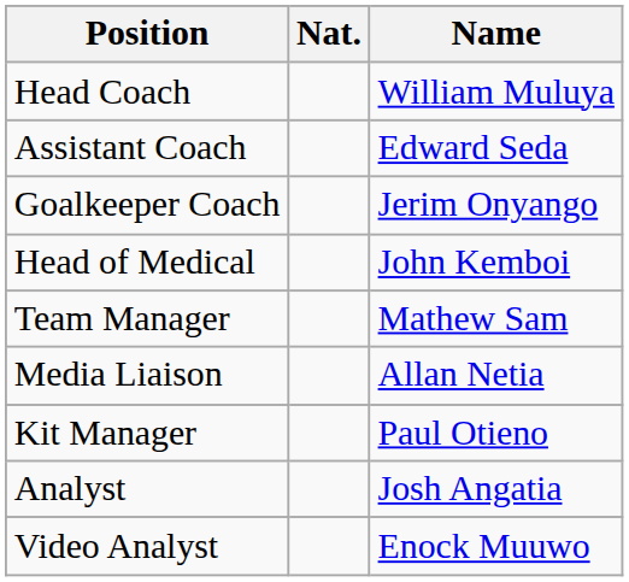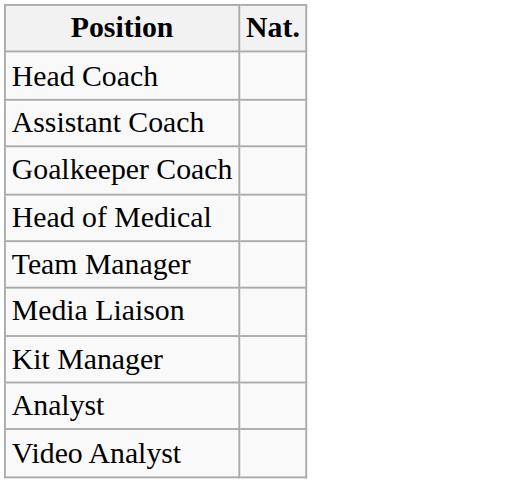- column: Name | William Muluya | Edward Seda | Jerim Onyango | John Kemboi | Mathew Sam | Allan Netia | Paul Otieno | Josh Angatia | Enock Muuwo
